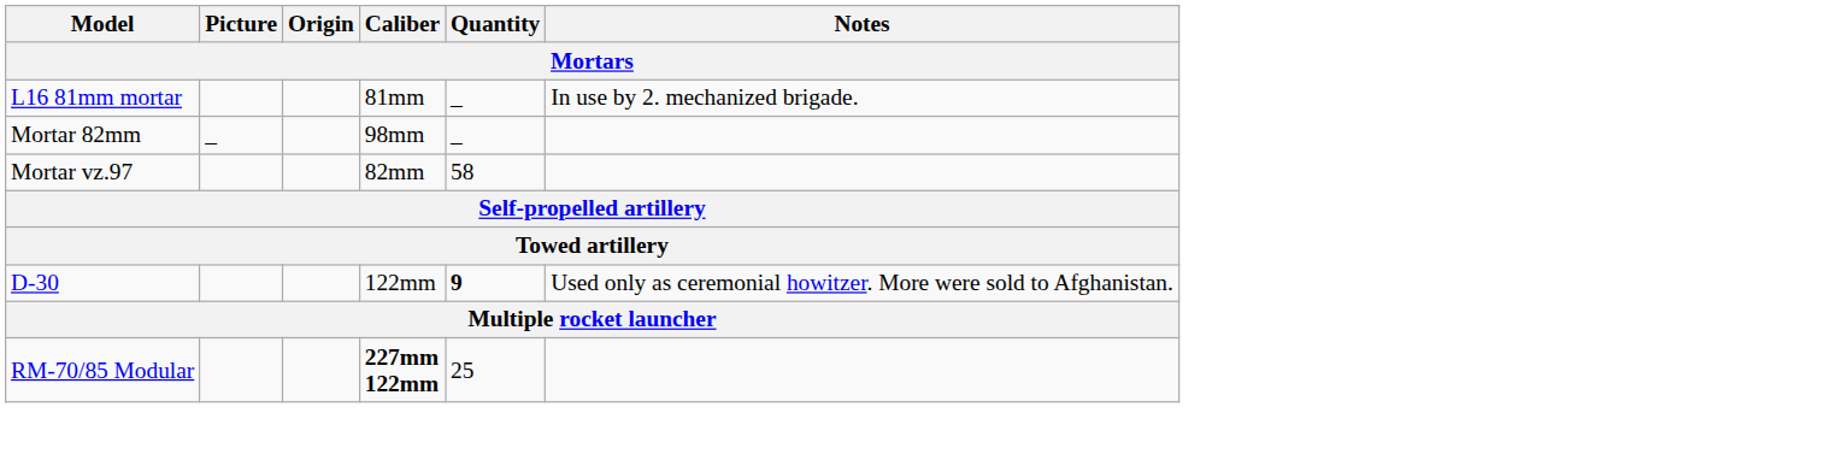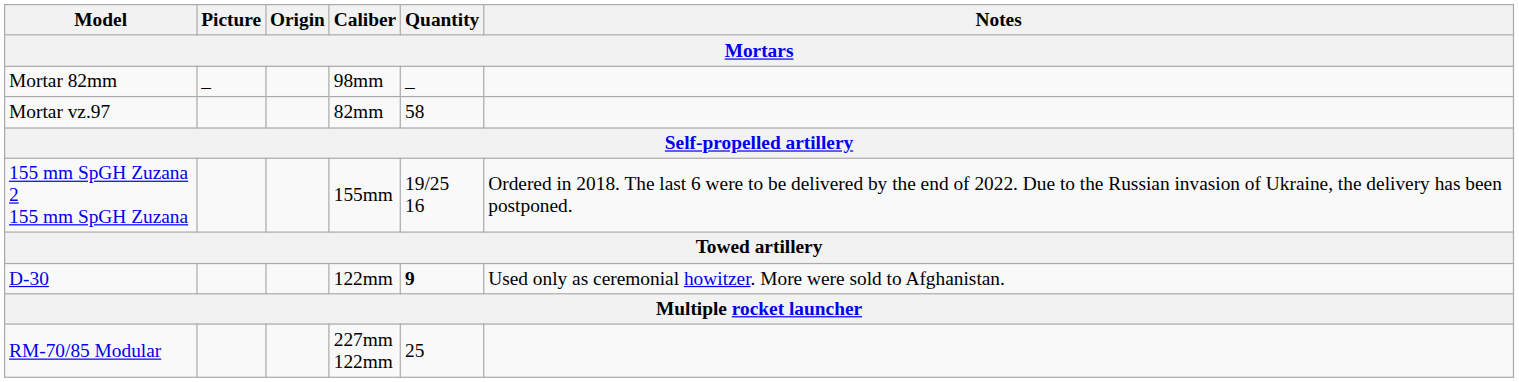- row: L16 81mm mortar | 81mm | _ | In use by 2. mechanized brigade.
+ row: 155 mm SpGH Zuzana 2 155 mm SpGH Zuzana | 155mm | 19/25 16 | Ordered in 2018. The last 6 were to be delivered by the end of 2022. Due to the Russian invasion of Ukraine, the delivery has been postponed.
RM-70/85 Modular | Caliber: bold -> normal
